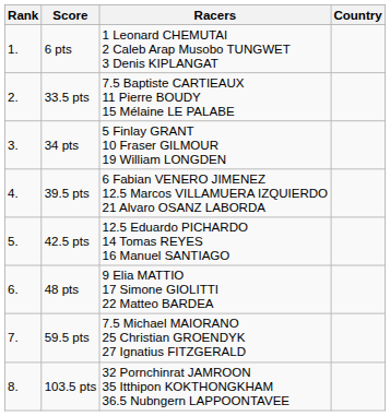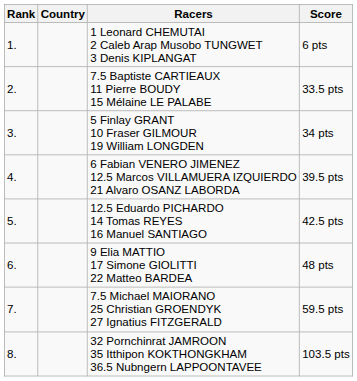columns swapped: Country <-> Score
